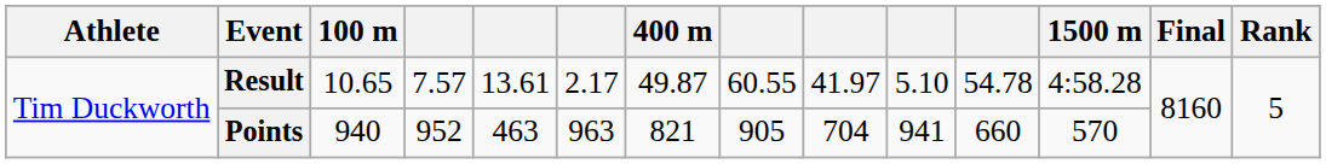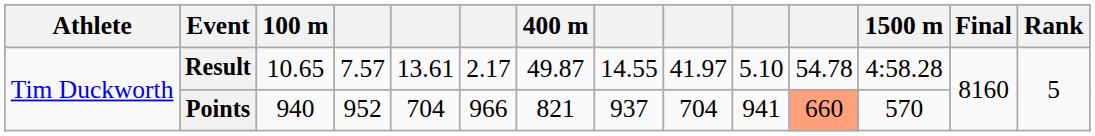Result | column 8: 60.55 -> 14.55
Points | column 5: 463 -> 704
Points | column 6: 963 -> 966
Points | column 8: 905 -> 937
Points | column 11: no background -> lightsalmon background
